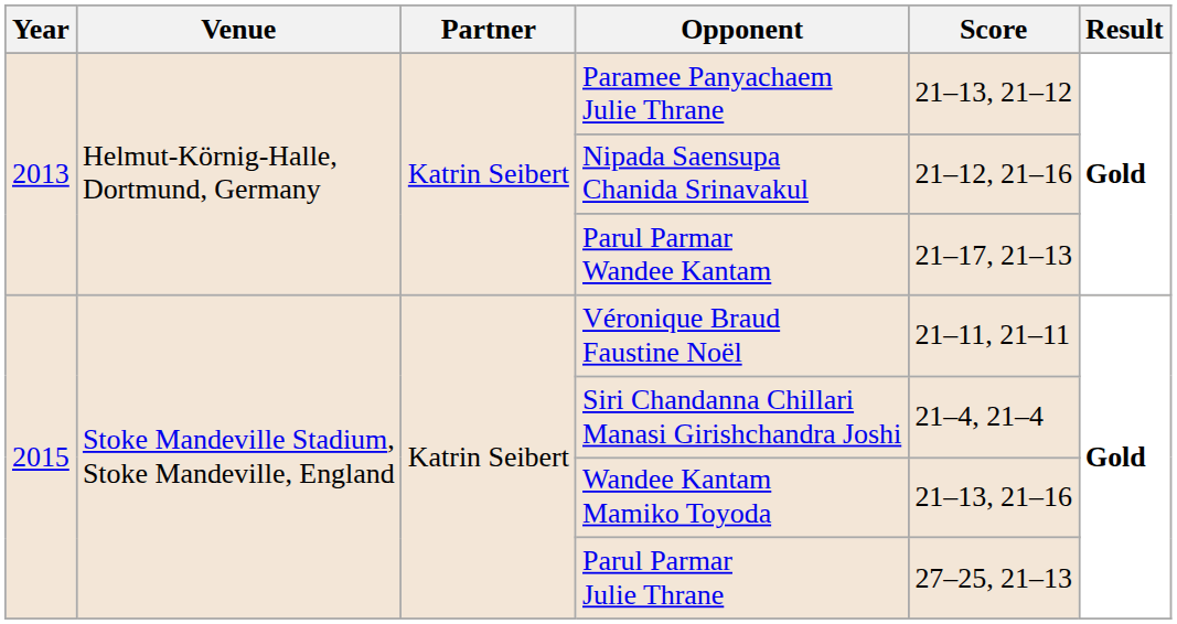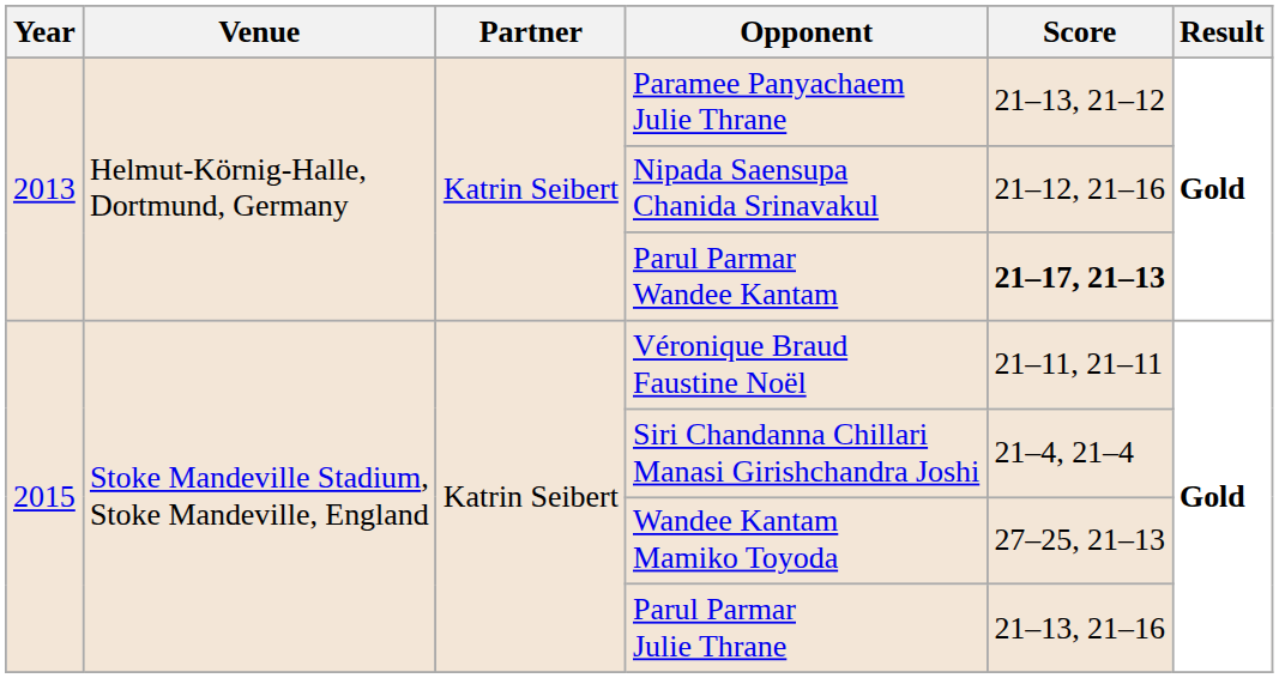Parul Parmar Wandee Kantam | Score: normal -> bold
Wandee Kantam Mamiko Toyoda | Score: 21–13, 21–16 -> 27–25, 21–13
Parul Parmar Julie Thrane | Score: 27–25, 21–13 -> 21–13, 21–16
